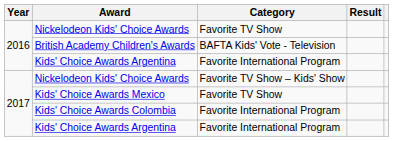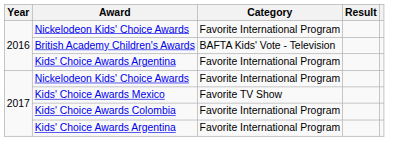2016 / Nickelodeon Kids' Choice Awards | Category: Favorite TV Show -> Favorite International Program
2017 / Nickelodeon Kids' Choice Awards | Category: Favorite TV Show – Kids' Show -> Favorite International Program
